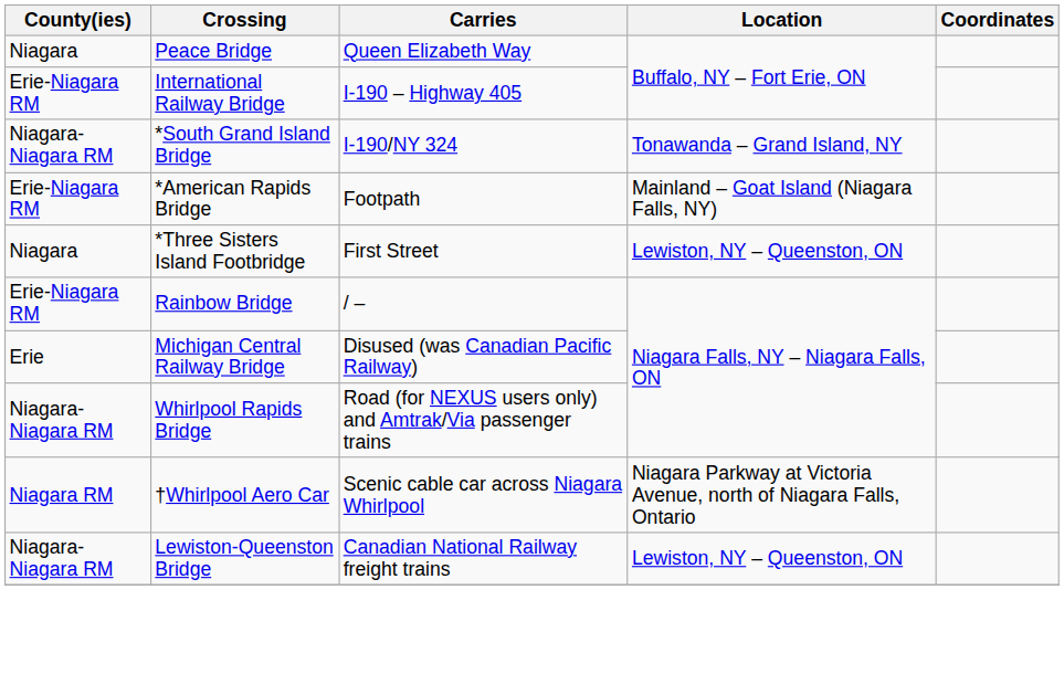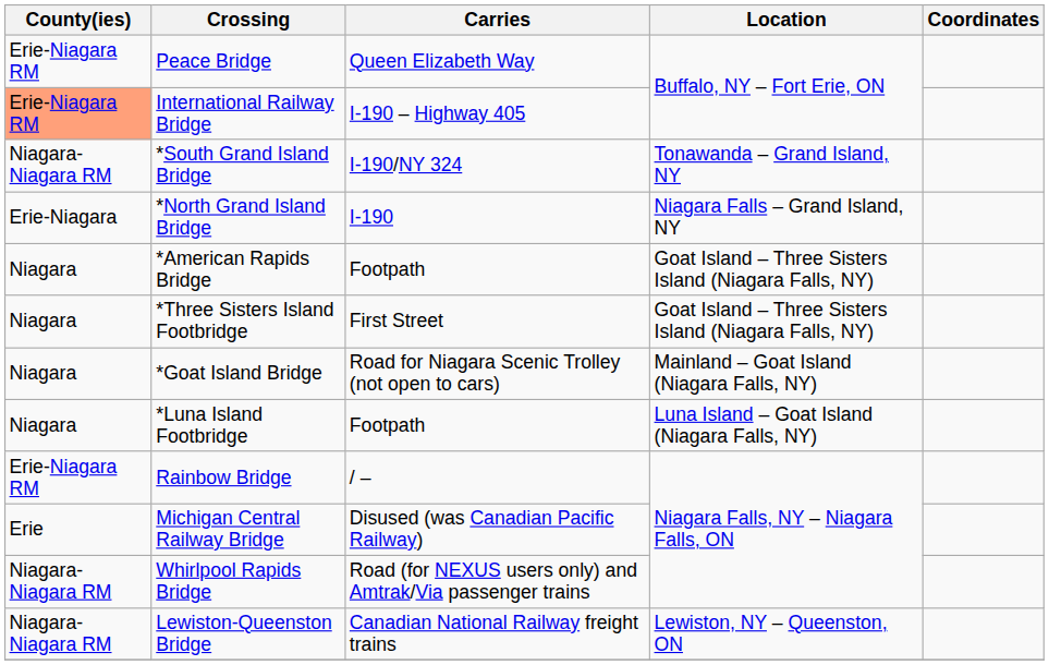Peace Bridge | County(ies): Niagara -> Erie-Niagara RM
International Railway Bridge | County(ies): no background -> lightsalmon background
+ row: Erie-Niagara | *North Grand Island Bridge | I-190 | Niagara Falls – Grand Island, NY
*American Rapids Bridge | County(ies): Erie-Niagara RM -> Niagara
*American Rapids Bridge | Location: Mainland – Goat Island (Niagara Falls, NY) -> Goat Island – Three Sisters Island (Niagara Falls, NY)
*Three Sisters Island Footbridge | Location: Lewiston, NY – Queenston, ON -> Goat Island – Three Sisters Island (Niagara Falls, NY)
+ row: Niagara | *Goat Island Bridge | Road for Niagara Scenic Trolley (not open to cars) | Mainland – Goat Island (Niagara Falls, NY)
+ row: Niagara | *Luna Island Footbridge | Footpath | Luna Island – Goat Island (Niagara Falls, NY)
- row: Niagara RM | †Whirlpool Aero Car | Scenic cable car across Niagara Whirlpool | Niagara Parkway at Victoria Avenue, north of Niagara Falls, Ontario
